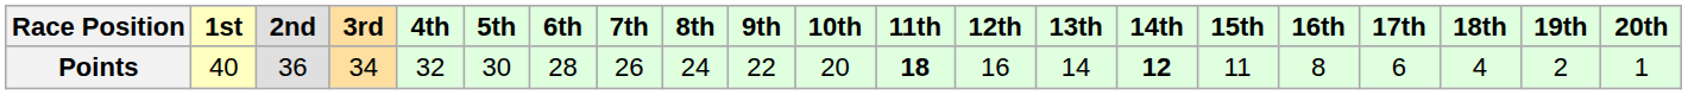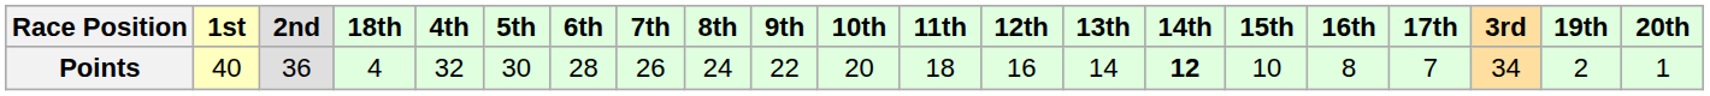columns swapped: 3rd <-> 18th
Points | 11th: bold -> normal
Points | 15th: 11 -> 10
Points | 17th: 6 -> 7
